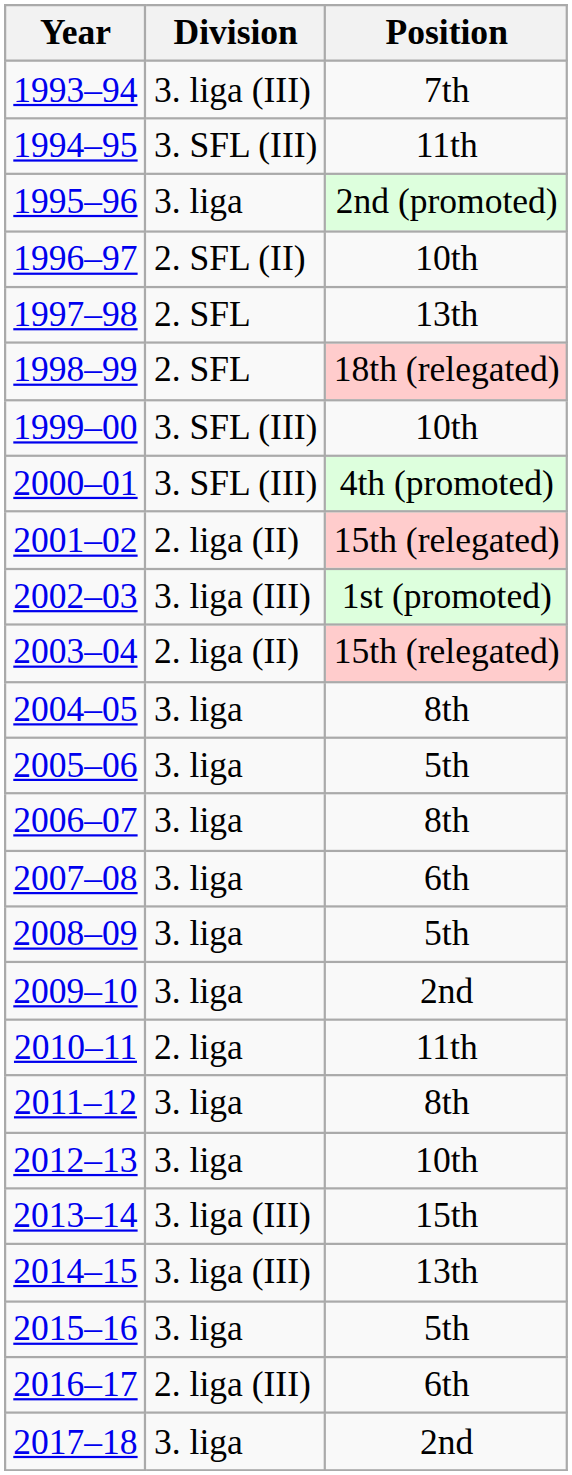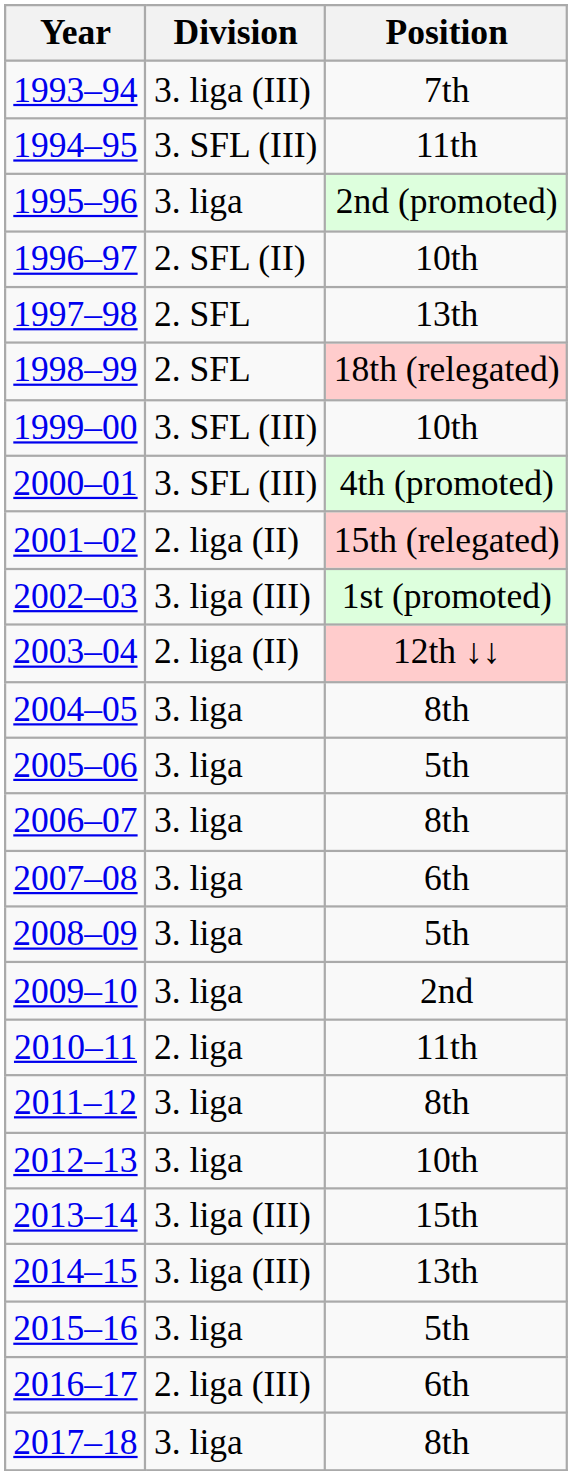2003–04 | Position: 15th (relegated) -> 12th ↓↓
2017–18 | Position: 2nd -> 8th
